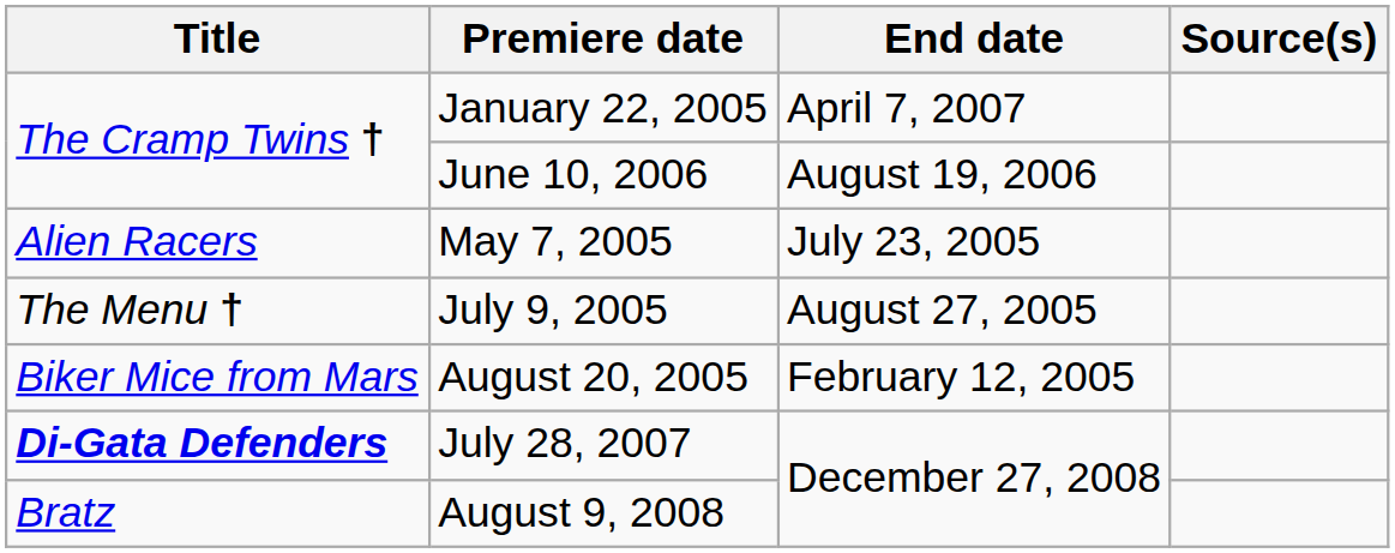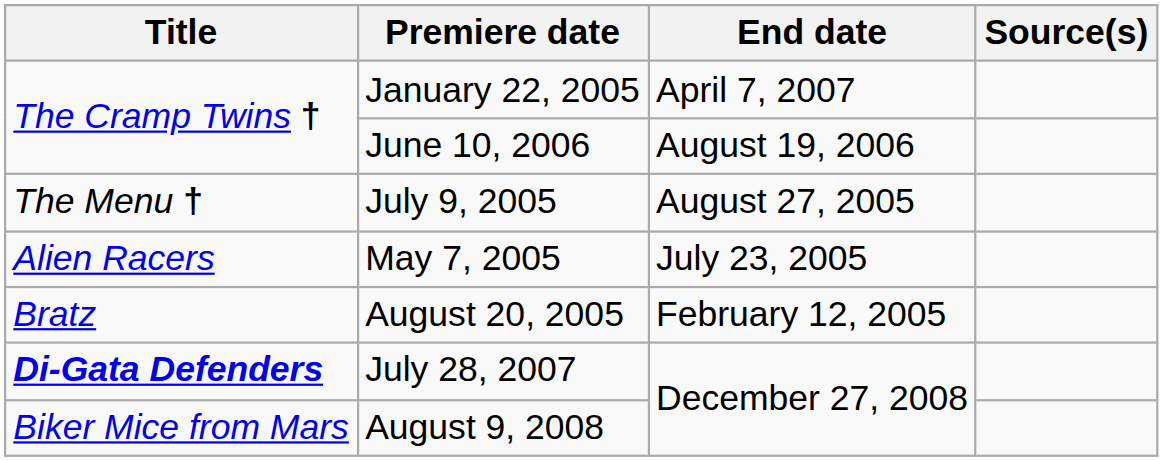rows swapped: May 7, 2005 <-> July 9, 2005
August 20, 2005 | Title: Biker Mice from Mars -> Bratz
August 9, 2008 | Title: Bratz -> Biker Mice from Mars
